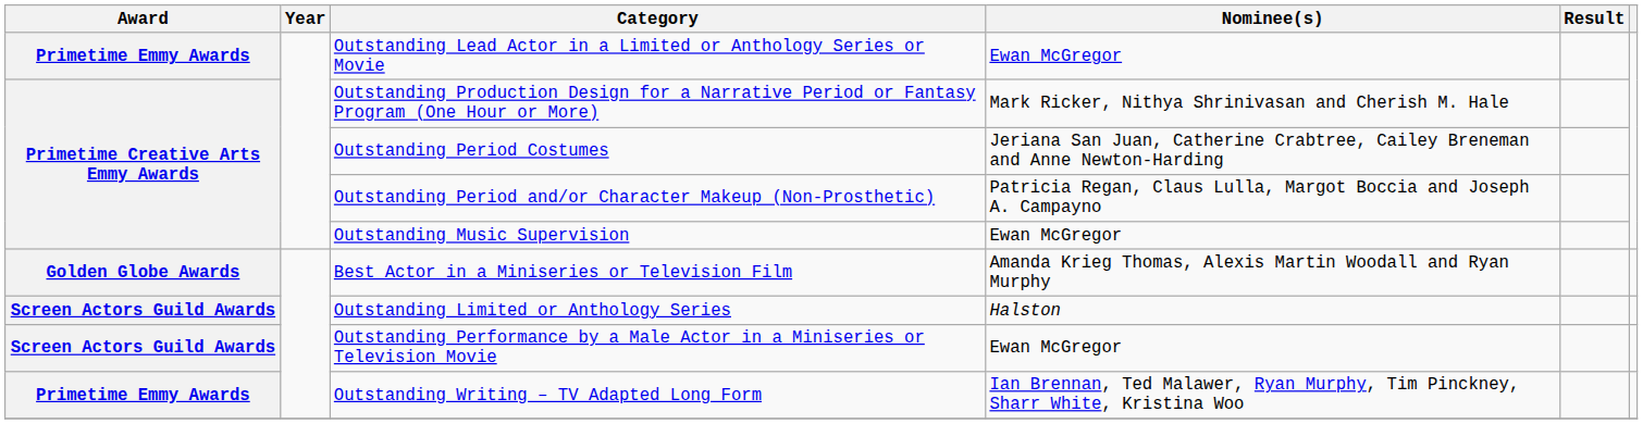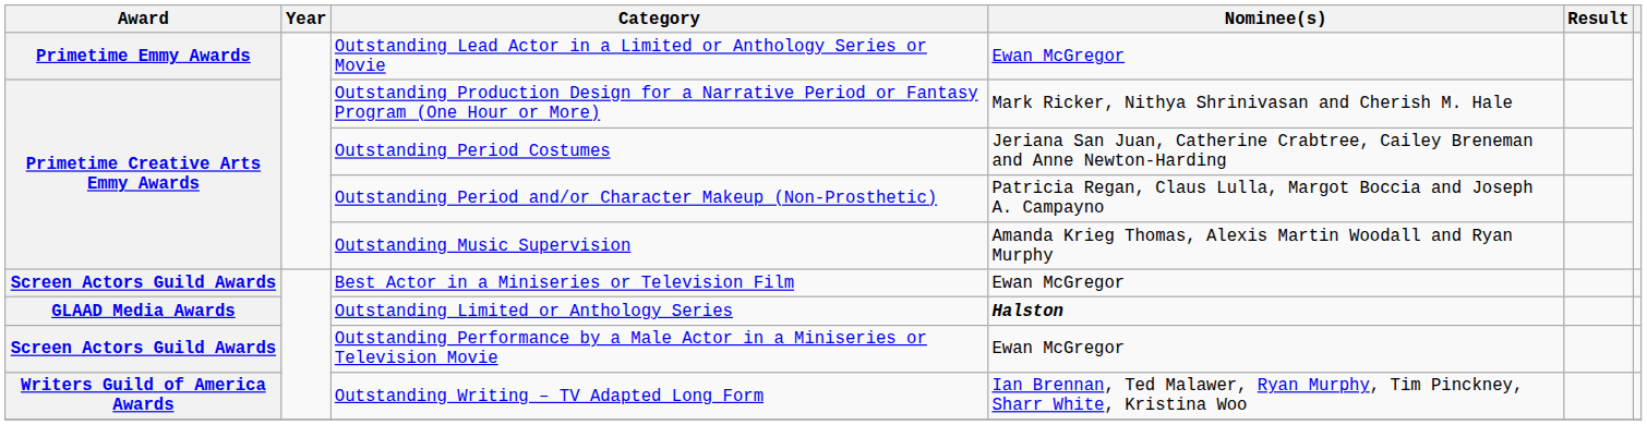Outstanding Music Supervision | Nominee(s): Ewan McGregor -> Amanda Krieg Thomas, Alexis Martin Woodall and Ryan Murphy
Best Actor in a Miniseries or Television Film | Award: Golden Globe Awards -> Screen Actors Guild Awards
Best Actor in a Miniseries or Television Film | Nominee(s): Amanda Krieg Thomas, Alexis Martin Woodall and Ryan Murphy -> Ewan McGregor
Outstanding Limited or Anthology Series | Award: Screen Actors Guild Awards -> GLAAD Media Awards
Outstanding Limited or Anthology Series | Nominee(s): normal -> bold
Outstanding Writing – TV Adapted Long Form | Award: Primetime Emmy Awards -> Writers Guild of America Awards
